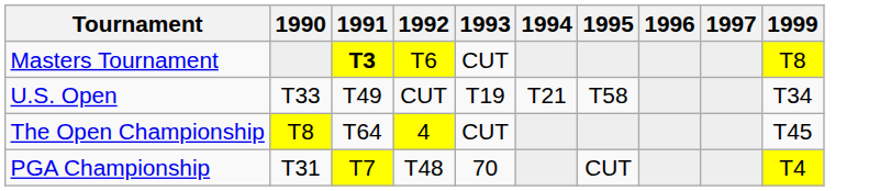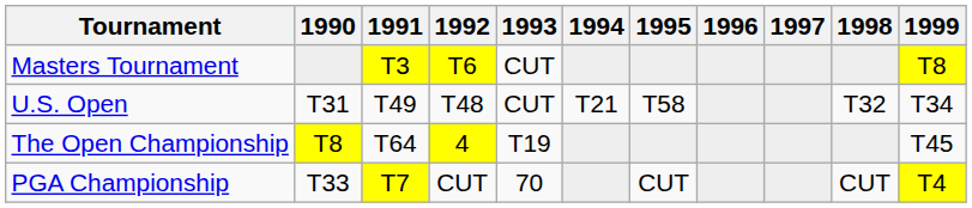+ column: 1998 | T32 | CUT
Masters Tournament | 1991: bold -> normal
U.S. Open | 1990: T33 -> T31
U.S. Open | 1992: CUT -> T48
U.S. Open | 1993: T19 -> CUT
The Open Championship | 1993: CUT -> T19
PGA Championship | 1990: T31 -> T33
PGA Championship | 1992: T48 -> CUT
